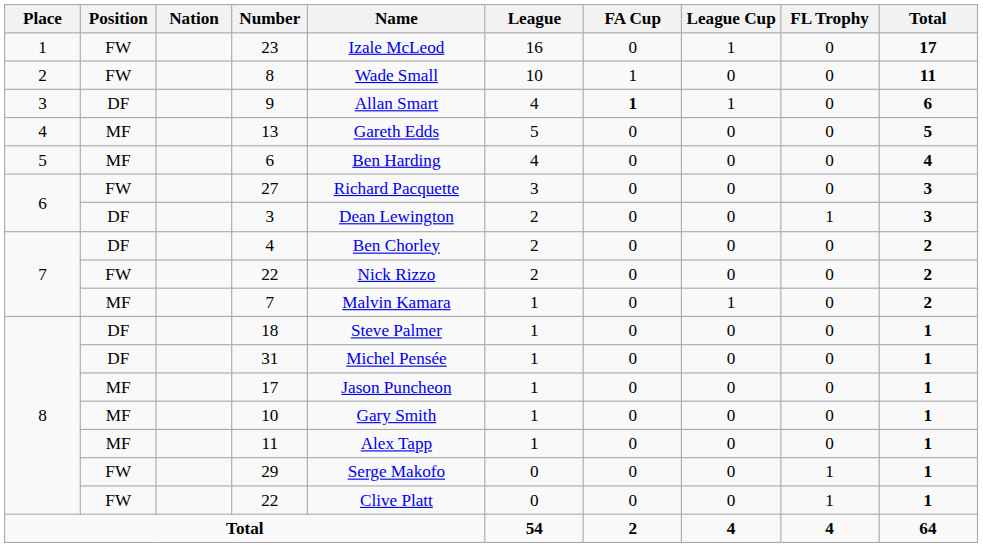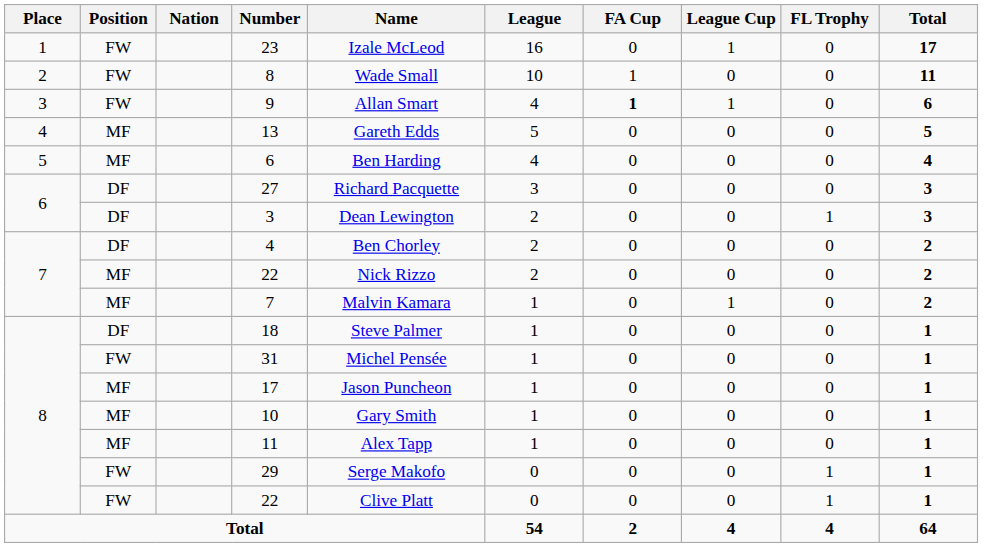9 | Position: DF -> FW
27 | Position: FW -> DF
7 / 22 | Position: FW -> MF
31 | Position: DF -> FW
